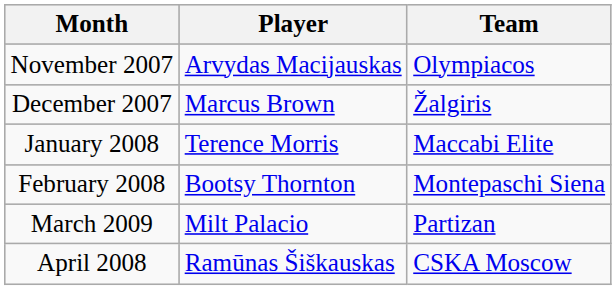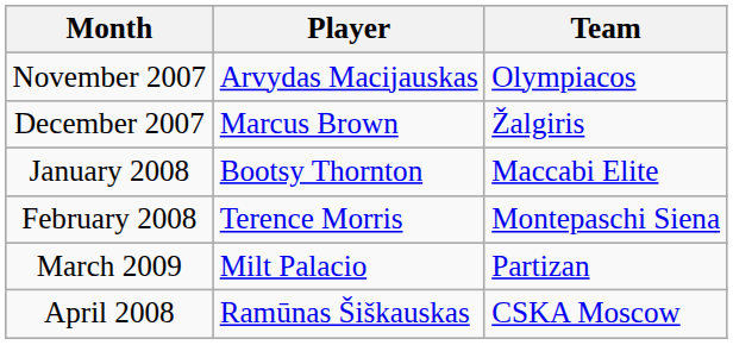January 2008 | Player: Terence Morris -> Bootsy Thornton
February 2008 | Player: Bootsy Thornton -> Terence Morris
